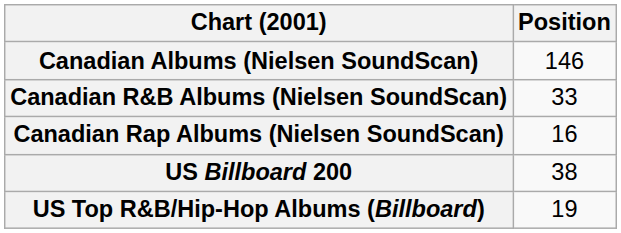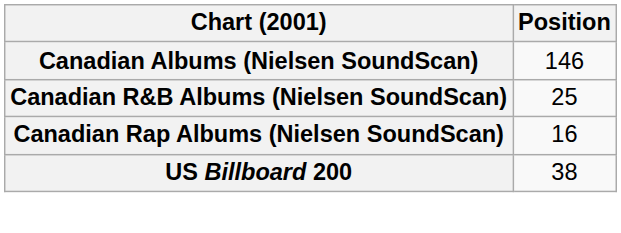Canadian R&B Albums (Nielsen SoundScan) | Position: 33 -> 25
- row: US Top R&B/Hip-Hop Albums (Billboard) | 19
